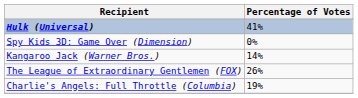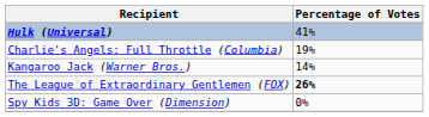rows swapped: Charlie's Angels: Full Throttle (Columbia) <-> Spy Kids 3D: Game Over (Dimension)
The League of Extraordinary Gentlemen (FOX) | Percentage of Votes: normal -> bold
